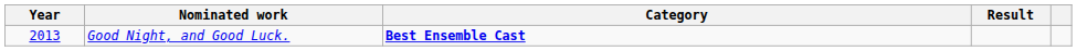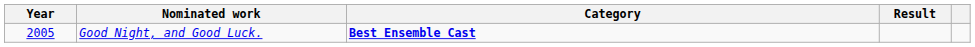Good Night, and Good Luck. | Year: 2013 -> 2005
